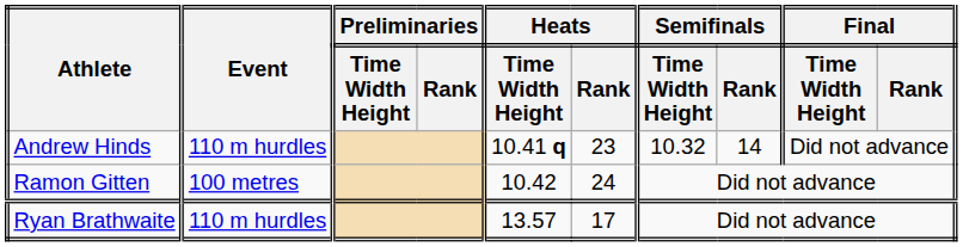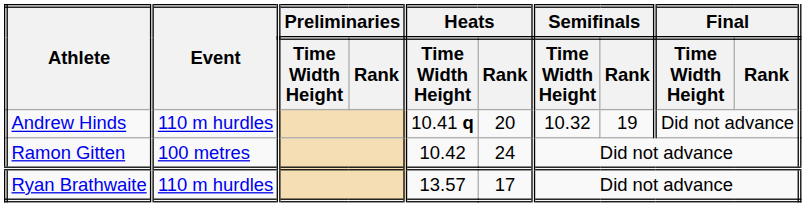Andrew Hinds | Heats / Rank: 23 -> 20
Andrew Hinds | Semifinals / Rank: 14 -> 19
